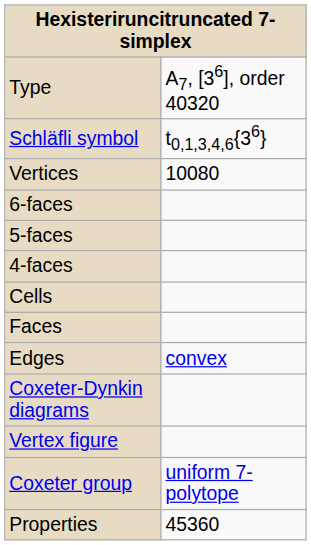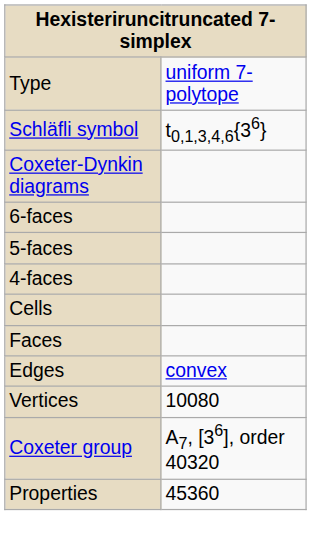Type | column 2: A7, [36], order 40320 -> uniform 7-polytope
rows swapped: Coxeter-Dynkin diagrams <-> Vertices
- row: Vertex figure
Coxeter group | column 2: uniform 7-polytope -> A7, [36], order 40320
